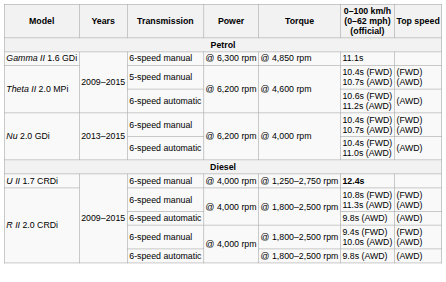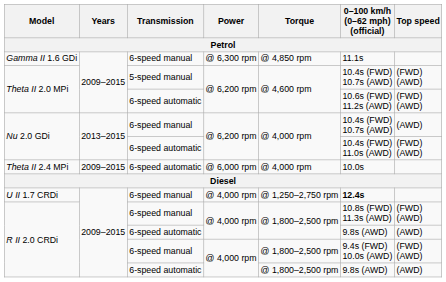Theta II 2.0 MPi / 6-speed automatic | Top speed: (AWD) -> (FWD) (AWD)
Nu 2.0 GDi / 6-speed manual | Top speed: (FWD) (AWD) -> (AWD)
Nu 2.0 GDi / 6-speed automatic | Top speed: (AWD) -> (FWD) (AWD)
+ row: Theta II 2.4 MPi | 2009–2015 | 6-speed automatic | @ 6,000 rpm | @ 4,000 rpm | 10.0s
